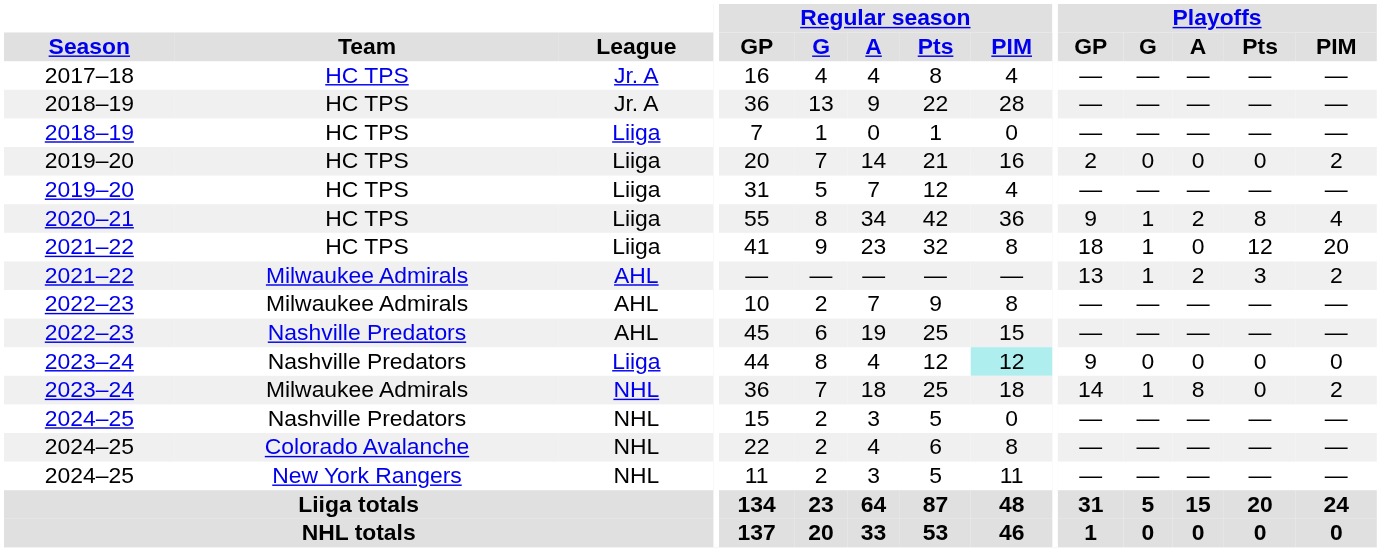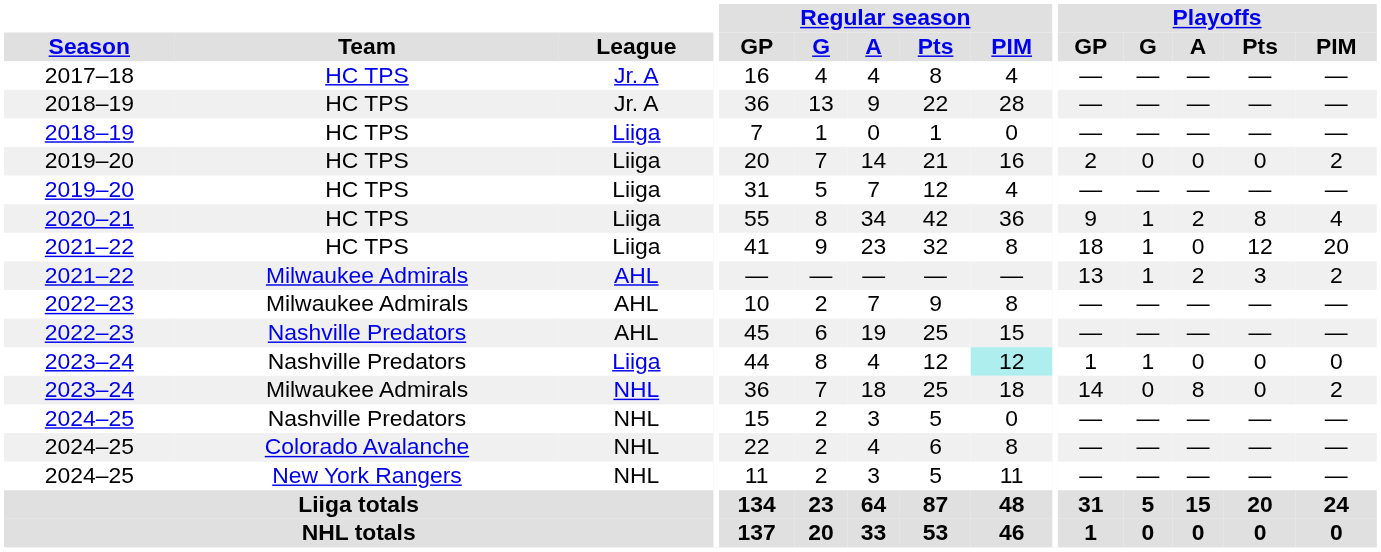2023–24 / Nashville Predators | Playoffs / GP: 9 -> 1
2023–24 / Nashville Predators | Playoffs / G: 0 -> 1
2023–24 / Milwaukee Admirals | Playoffs / G: 1 -> 0
